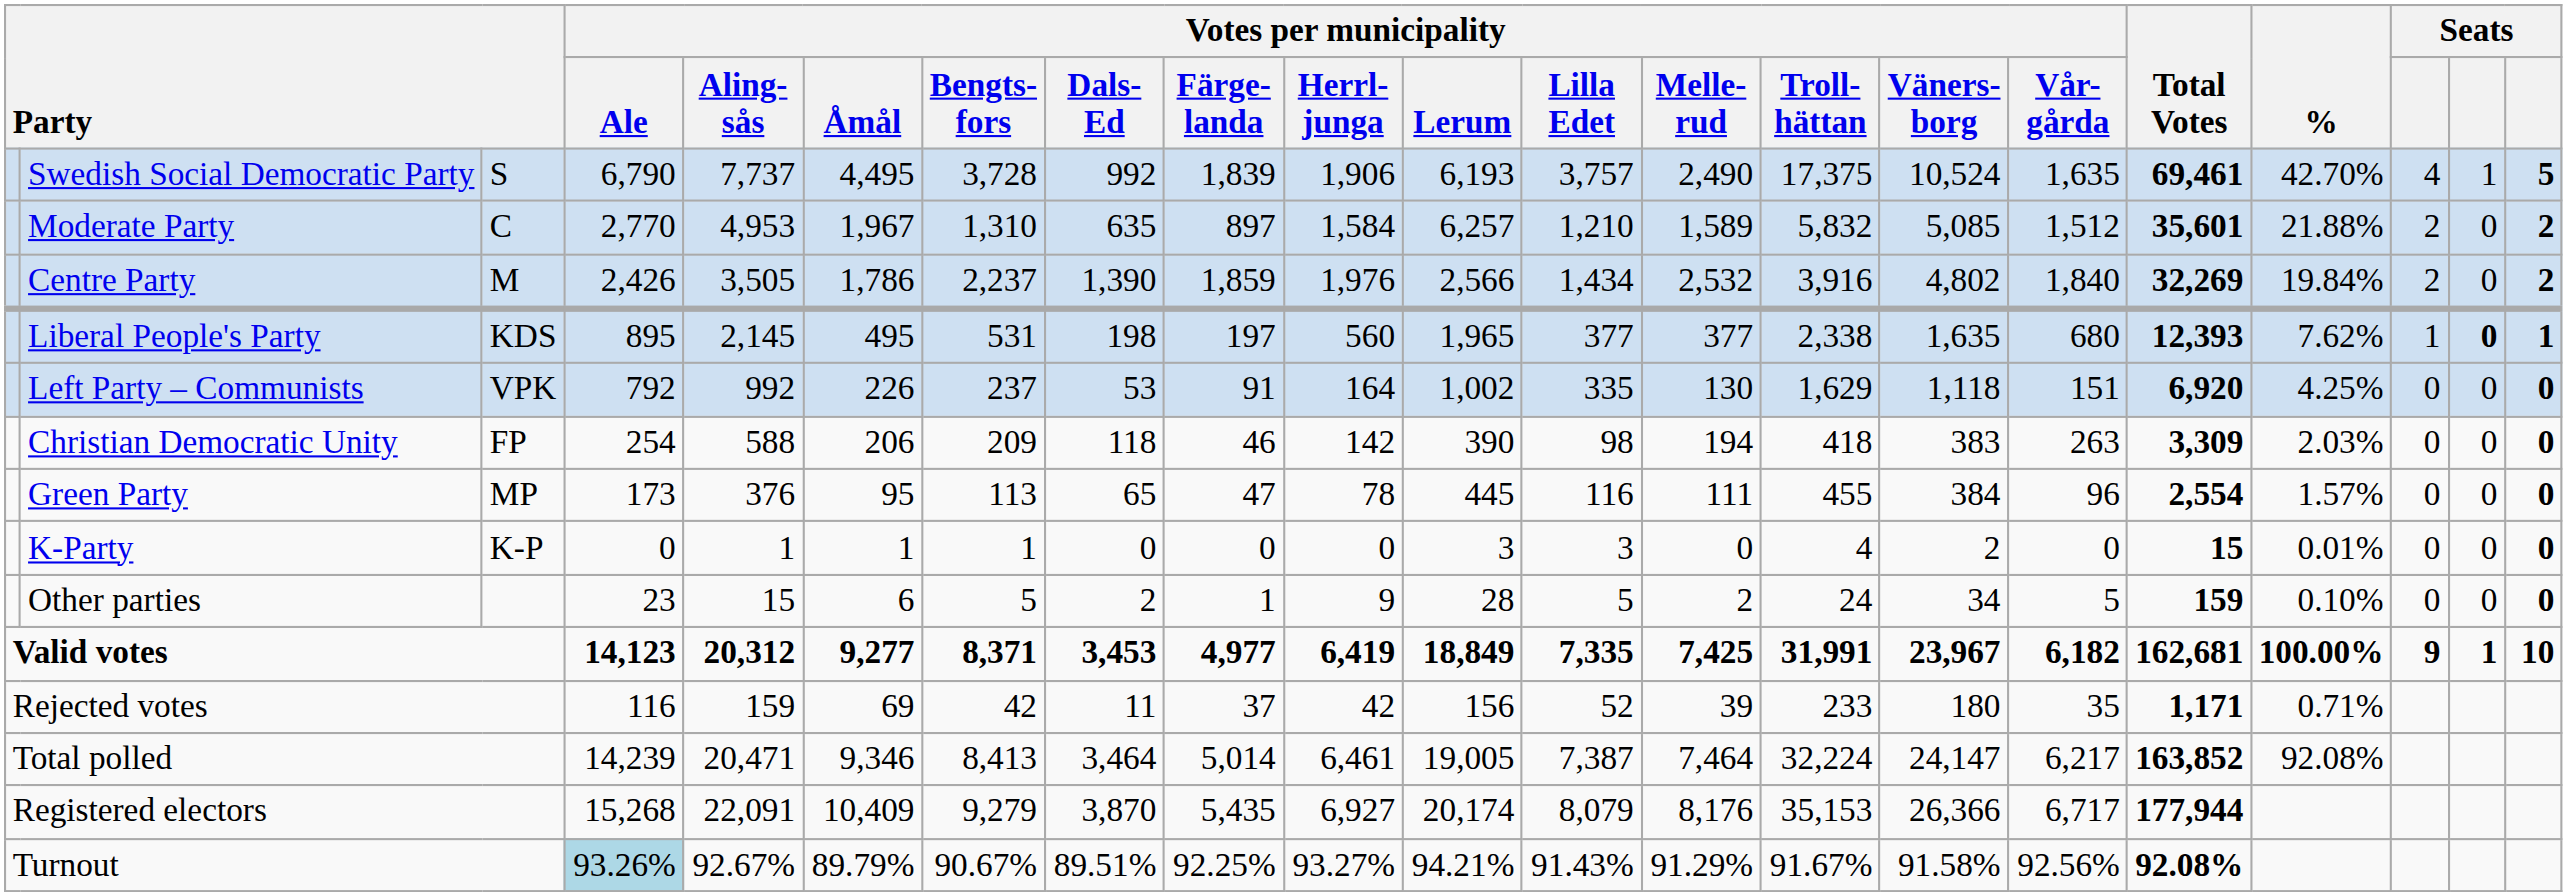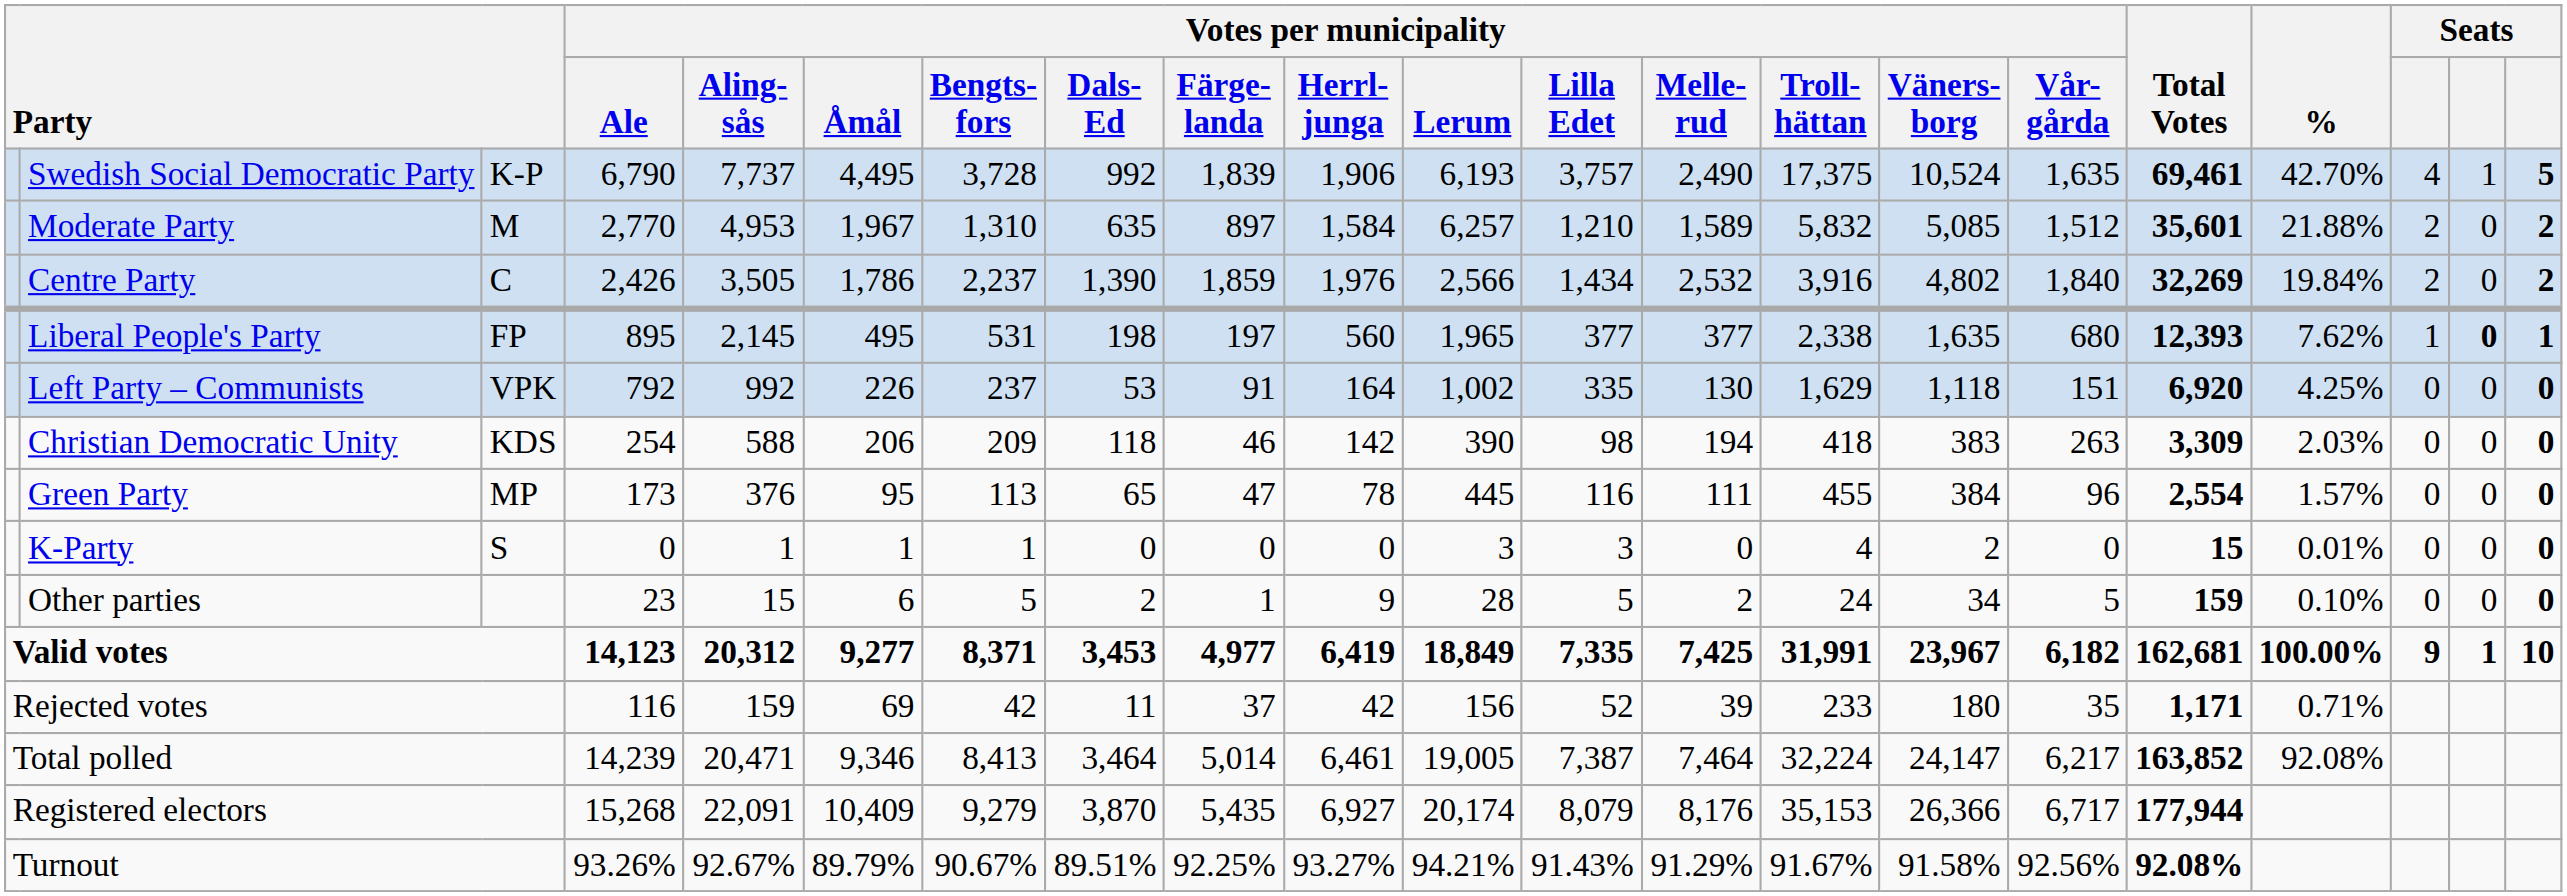Swedish Social Democratic Party | column 3: S -> K-P
Moderate Party | column 3: C -> M
Centre Party | column 3: M -> C
Liberal People's Party | column 3: KDS -> FP
Christian Democratic Unity | column 3: FP -> KDS
K-Party | column 3: K-P -> S
Turnout | Votes per municipality / Ale: lightblue background -> no background
